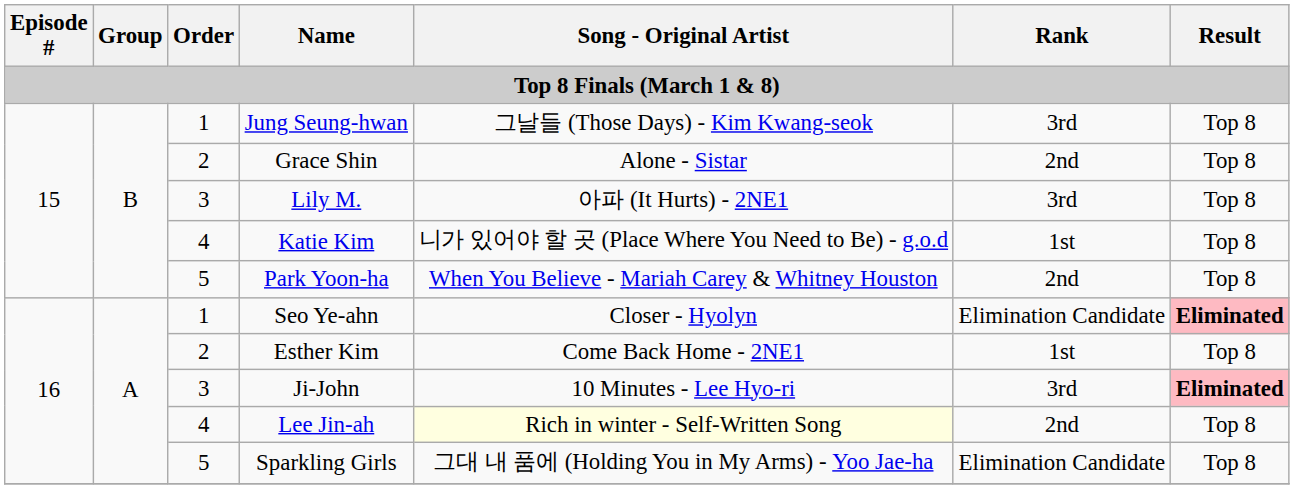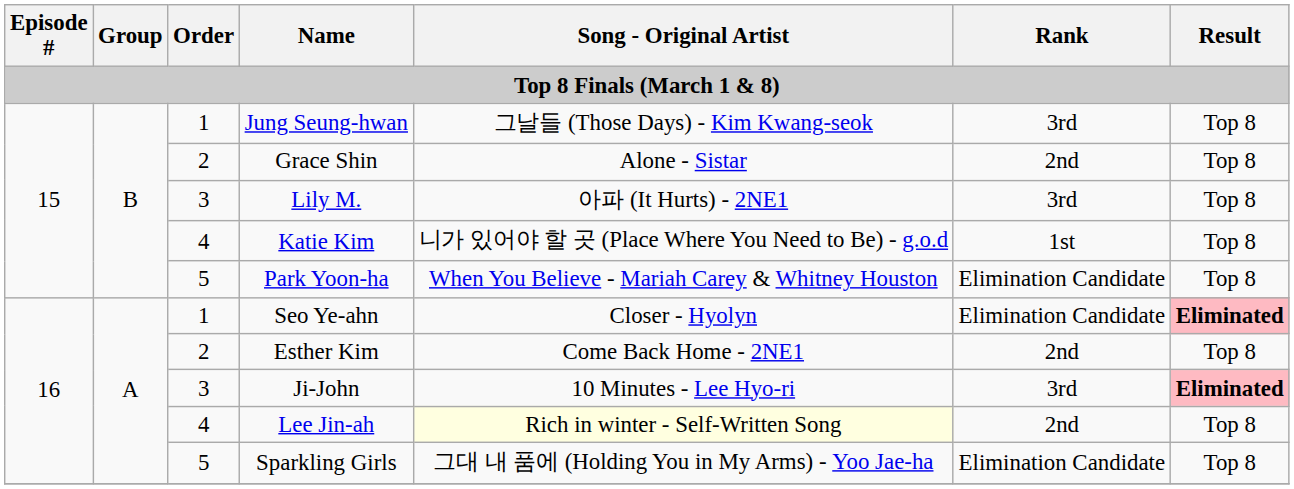Park Yoon-ha | Rank: 2nd -> Elimination Candidate
Esther Kim | Rank: 1st -> 2nd
